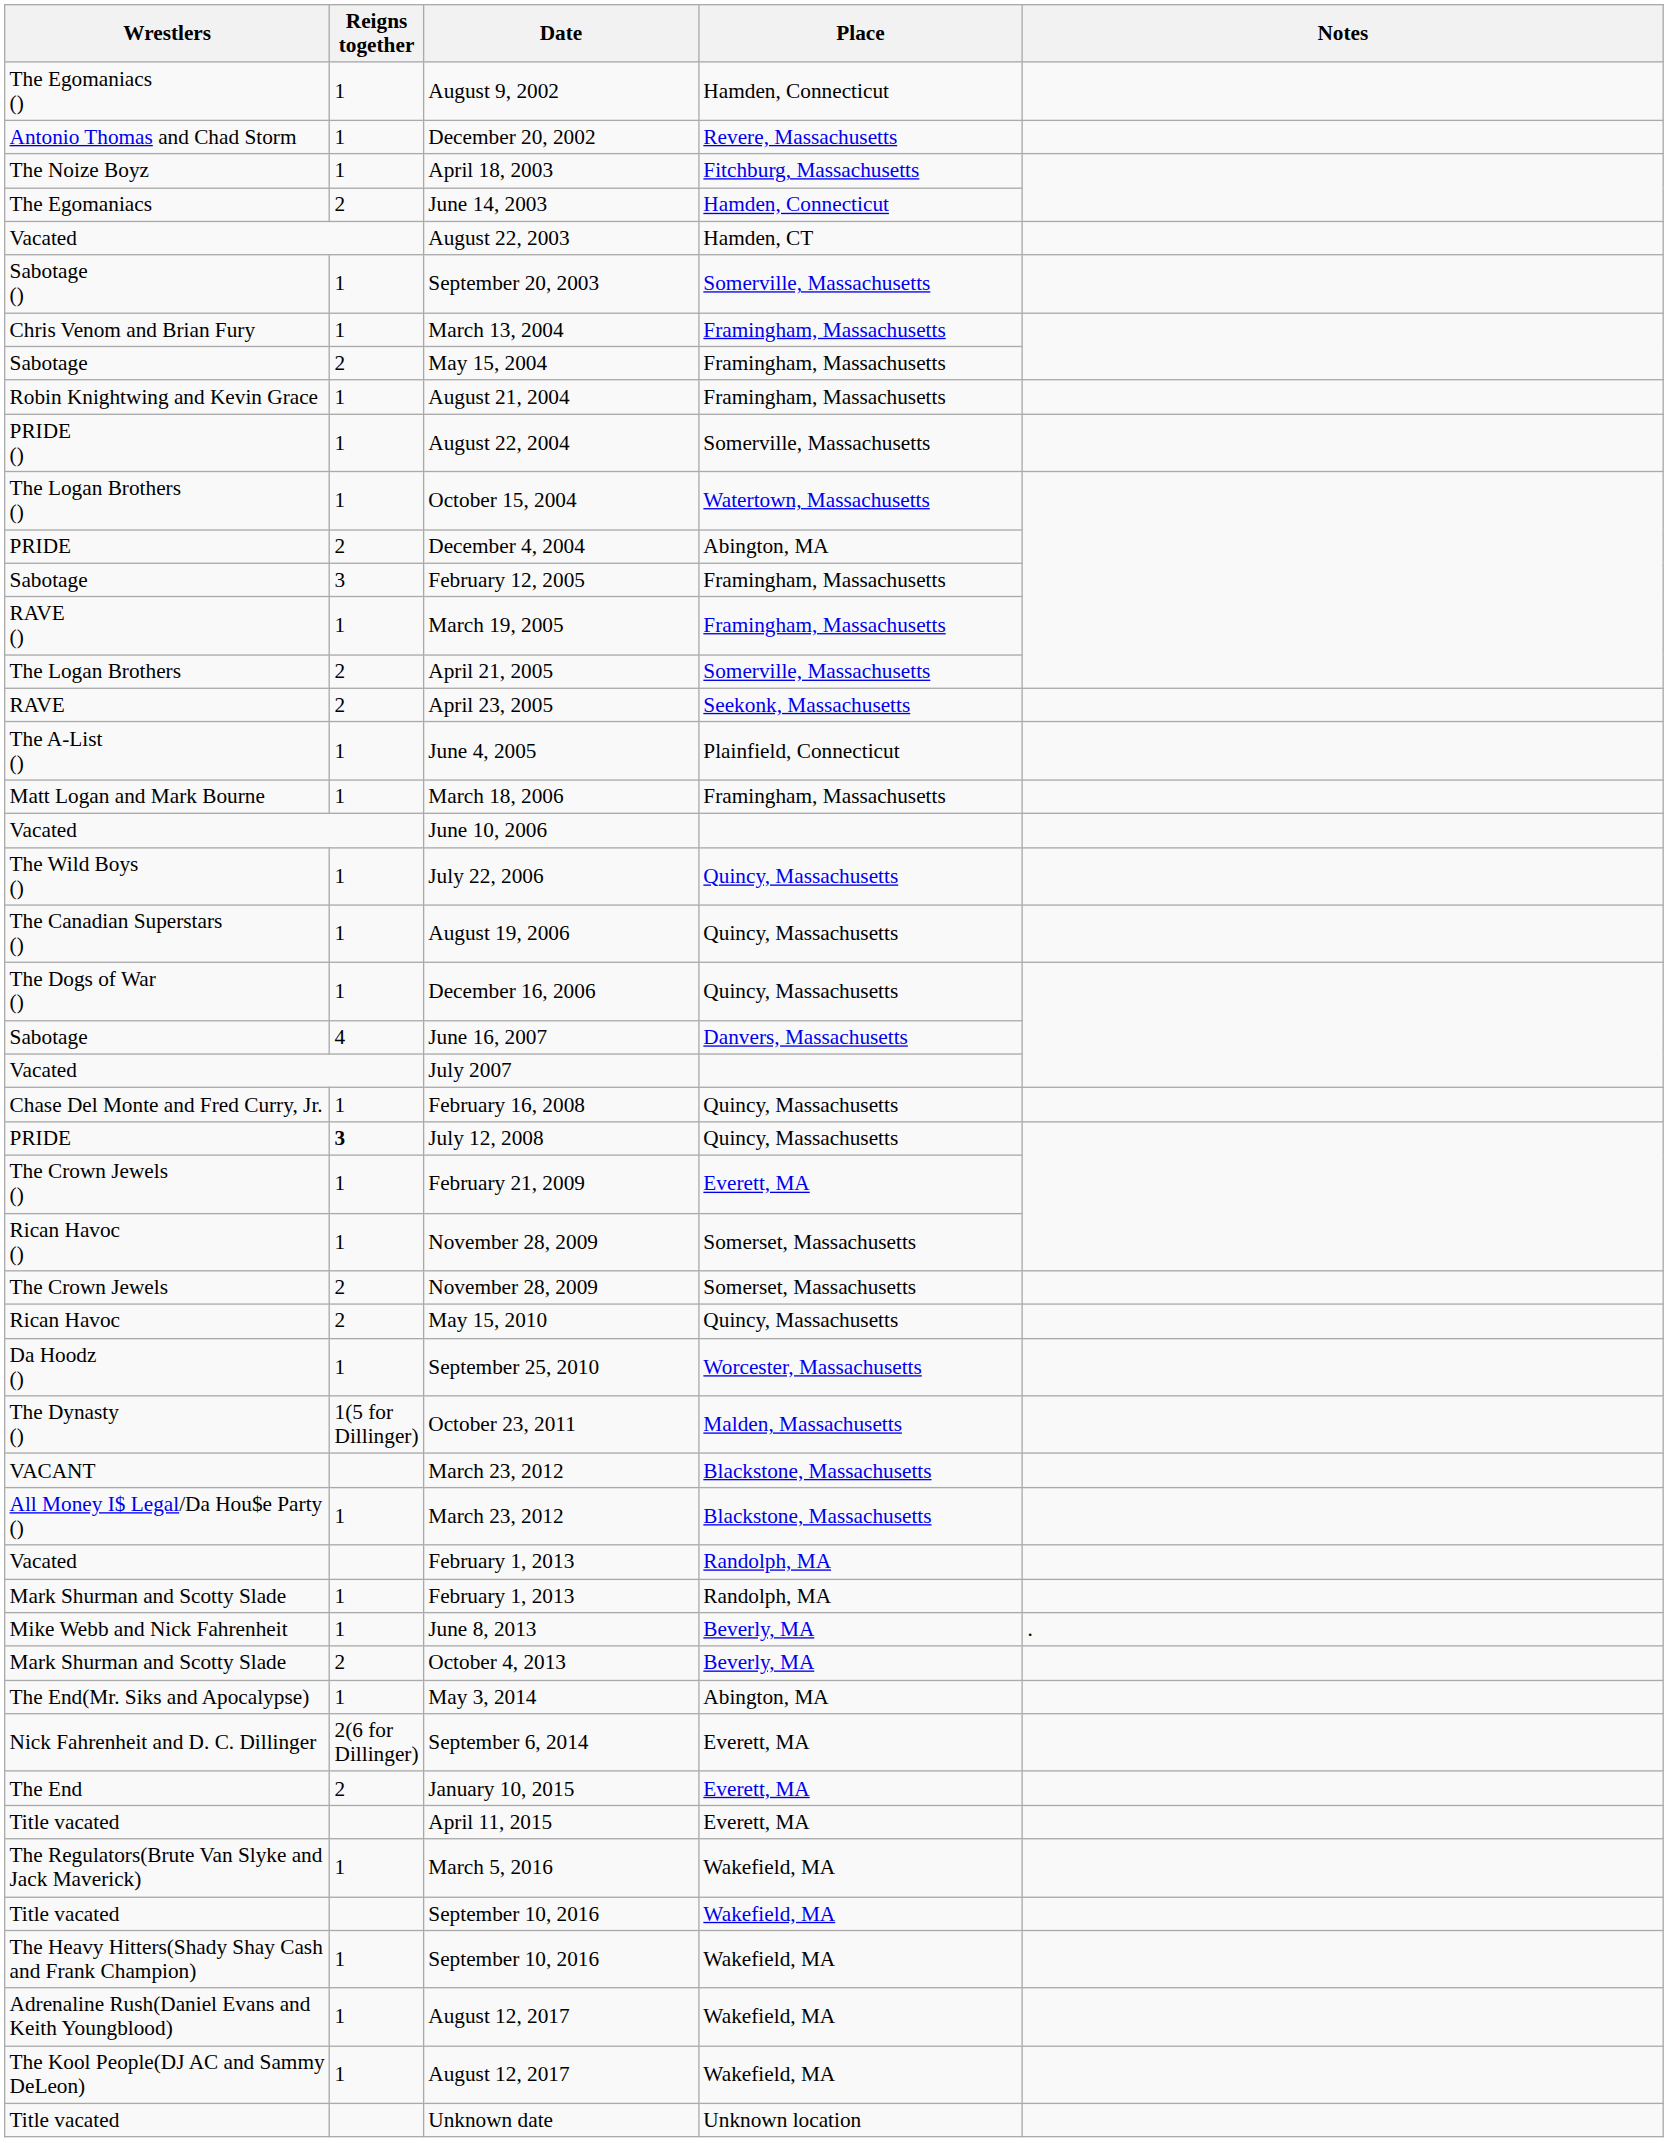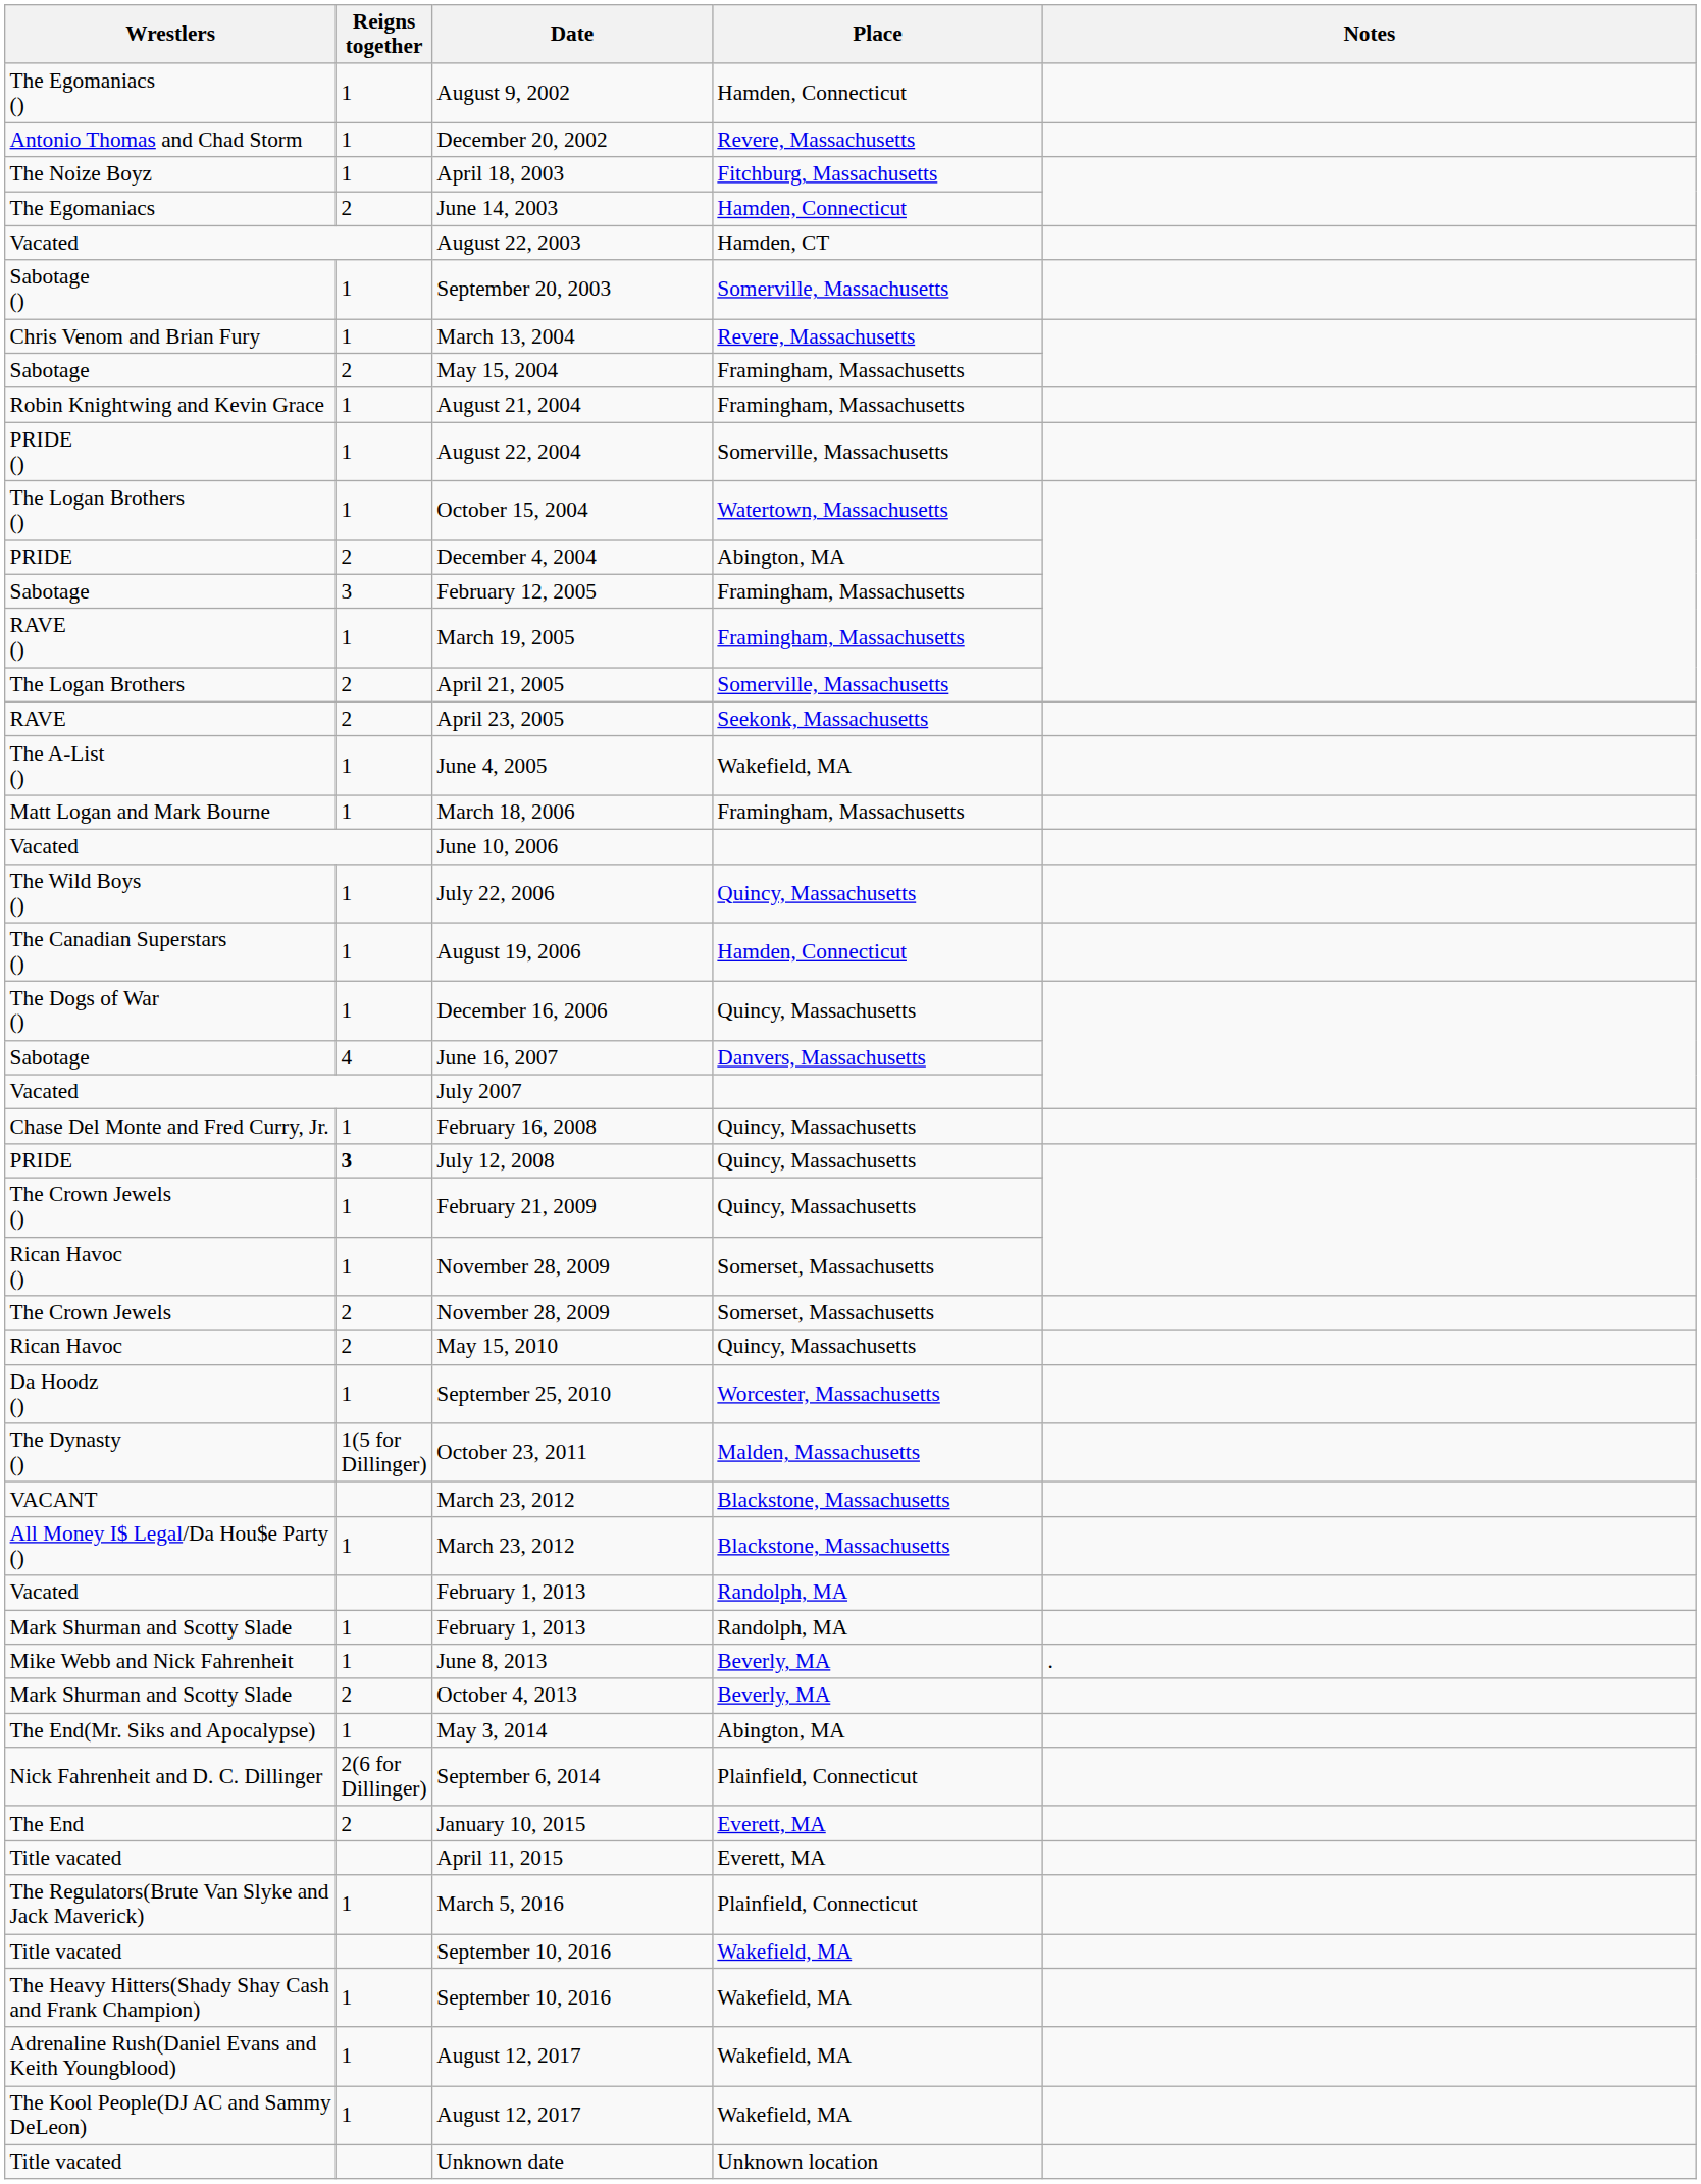March 13, 2004 | Place: Framingham, Massachusetts -> Revere, Massachusetts
June 4, 2005 | Place: Plainfield, Connecticut -> Wakefield, MA
August 19, 2006 | Place: Quincy, Massachusetts -> Hamden, Connecticut
February 21, 2009 | Place: Everett, MA -> Quincy, Massachusetts
September 6, 2014 | Place: Everett, MA -> Plainfield, Connecticut
March 5, 2016 | Place: Wakefield, MA -> Plainfield, Connecticut
